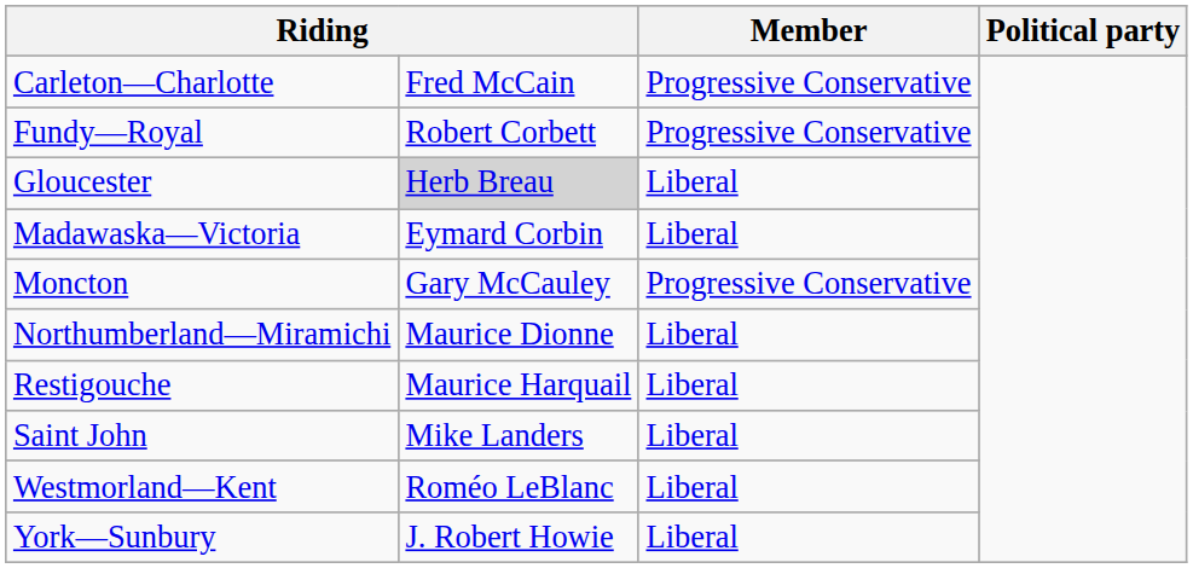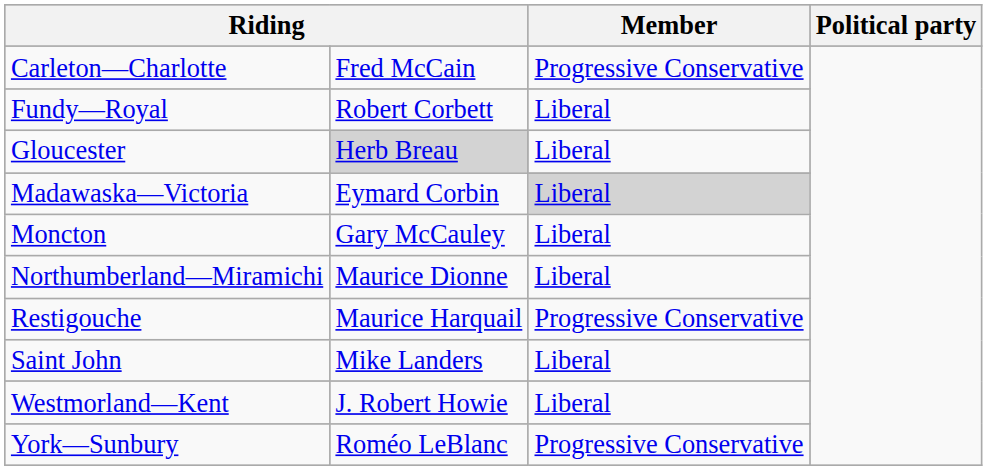Fundy—Royal | Member: Progressive Conservative -> Liberal
Madawaska—Victoria | Member: no background -> lightgrey background
Moncton | Member: Progressive Conservative -> Liberal
Restigouche | Member: Liberal -> Progressive Conservative
Westmorland—Kent | column 2: Roméo LeBlanc -> J. Robert Howie
York—Sunbury | column 2: J. Robert Howie -> Roméo LeBlanc
York—Sunbury | Member: Liberal -> Progressive Conservative
